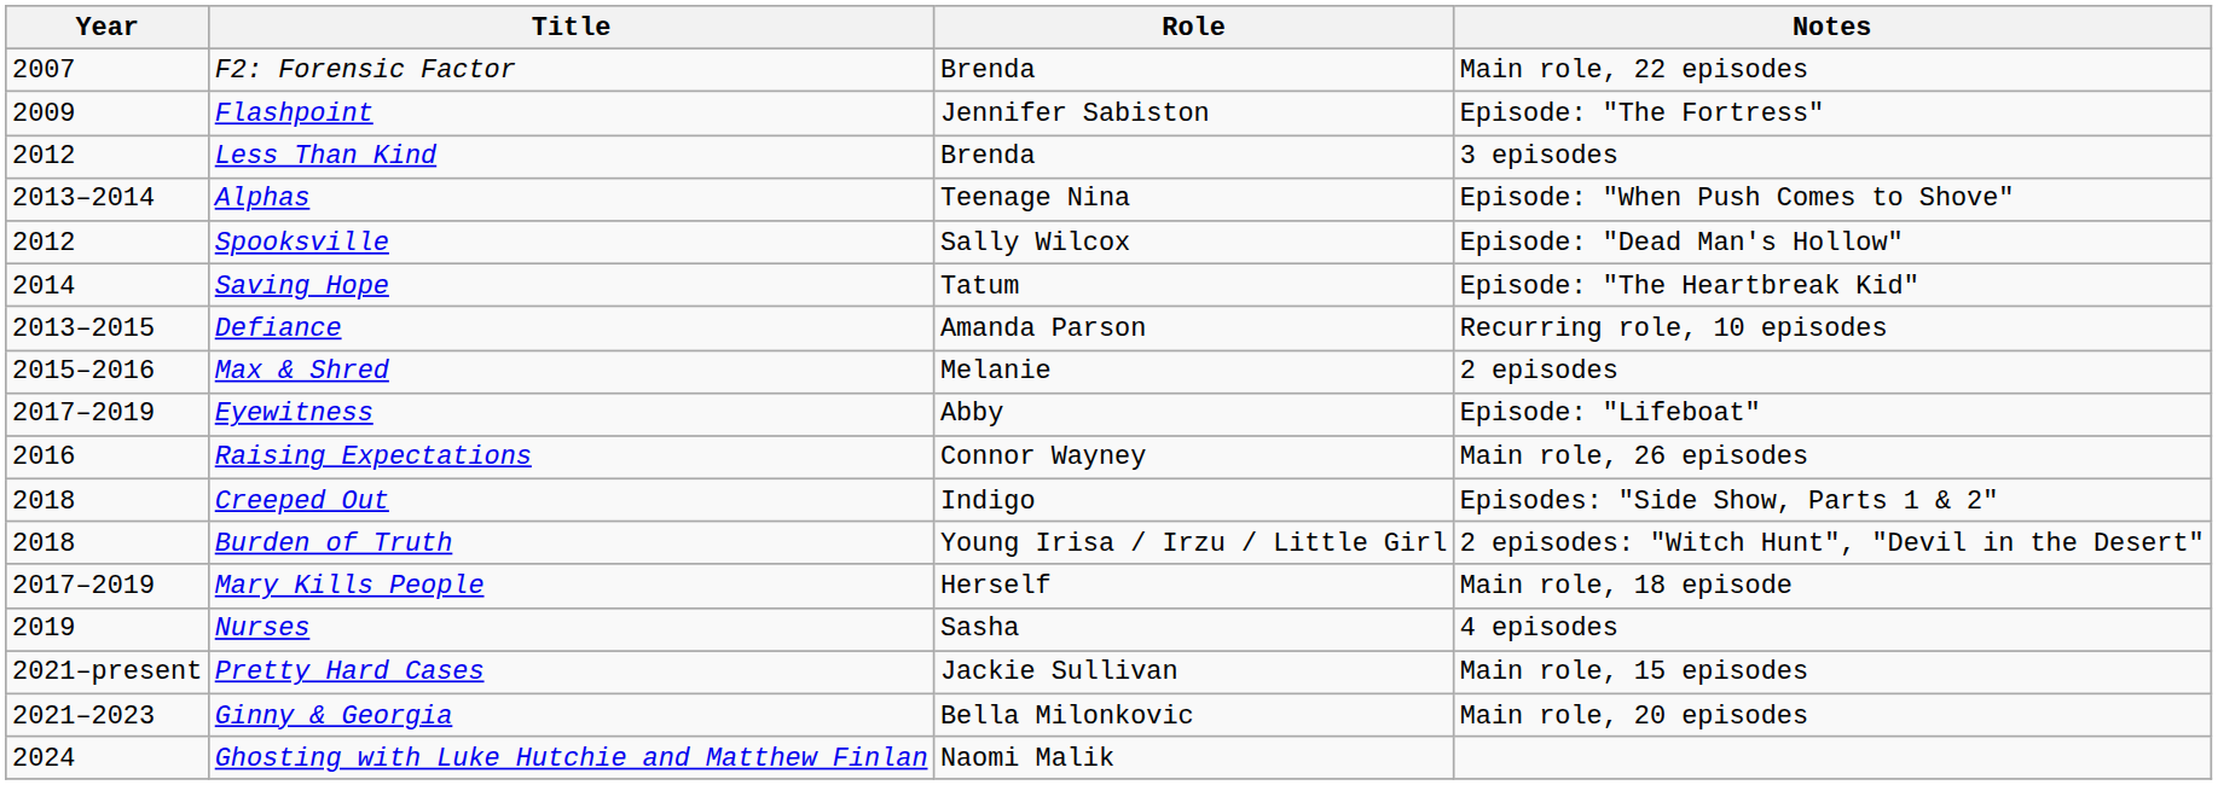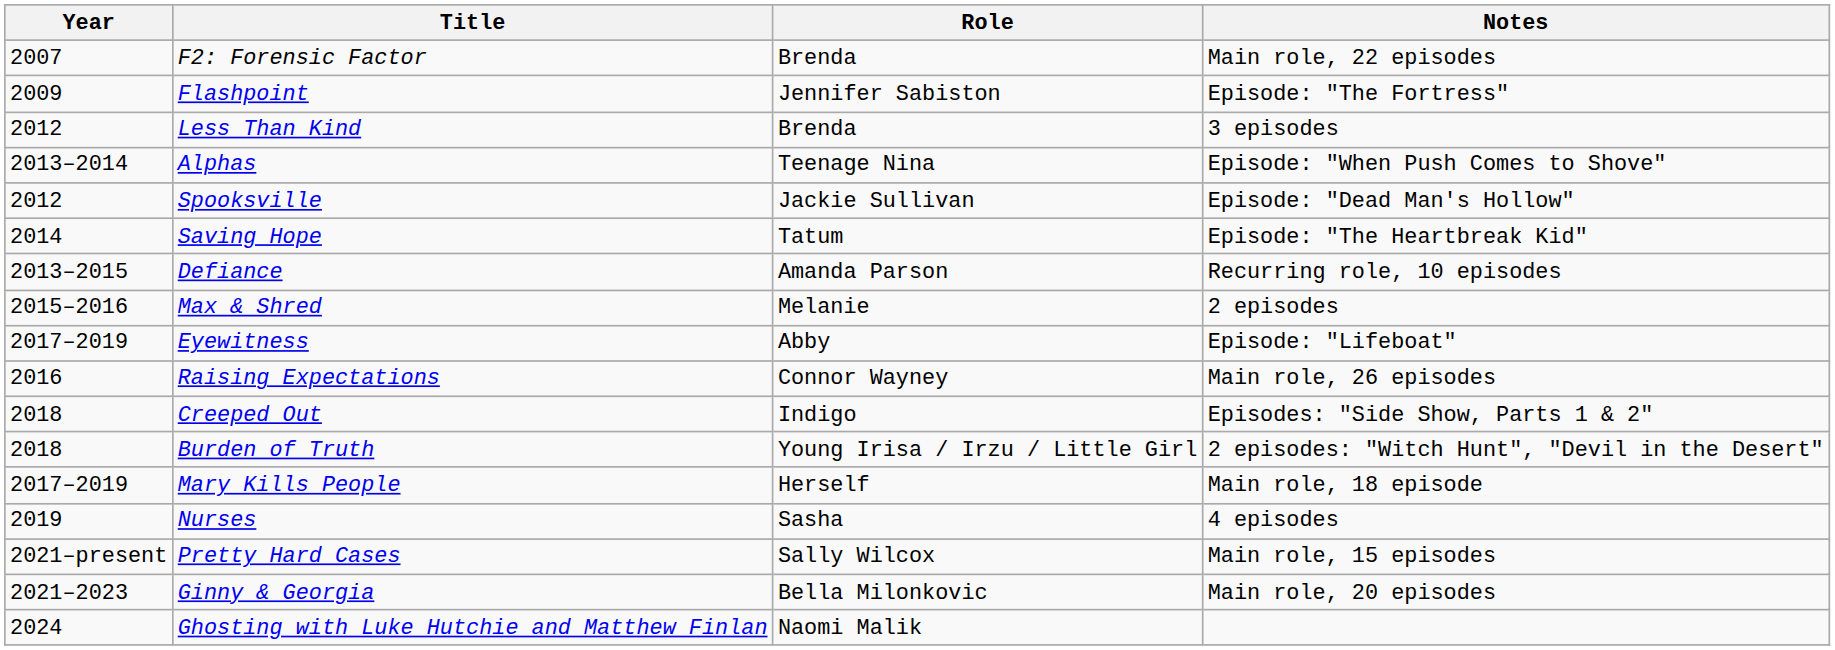Spooksville | Role: Sally Wilcox -> Jackie Sullivan
Pretty Hard Cases | Role: Jackie Sullivan -> Sally Wilcox
